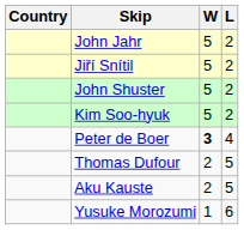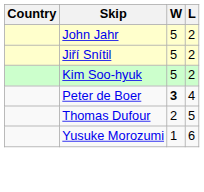- row: John Shuster | 5 | 2
- row: Aku Kauste | 2 | 5
